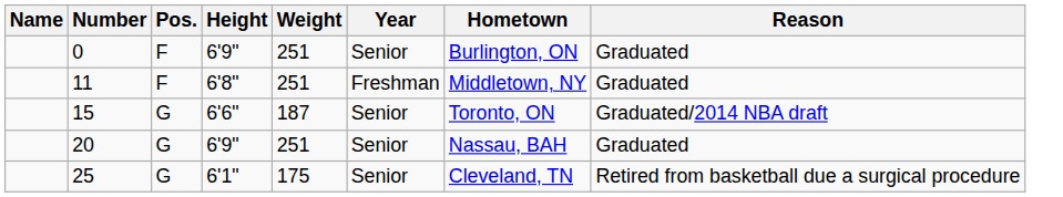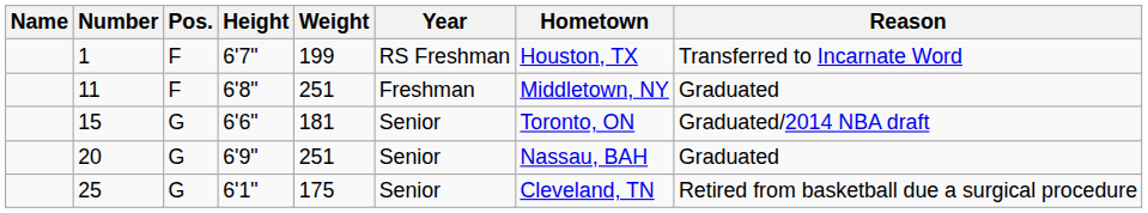- row: 0 | F | 6'9" | 251 | Senior | Burlington, ON | Graduated
+ row: 1 | F | 6'7" | 199 | RS Freshman | Houston, TX | Transferred to Incarnate Word
15 | Weight: 187 -> 181
